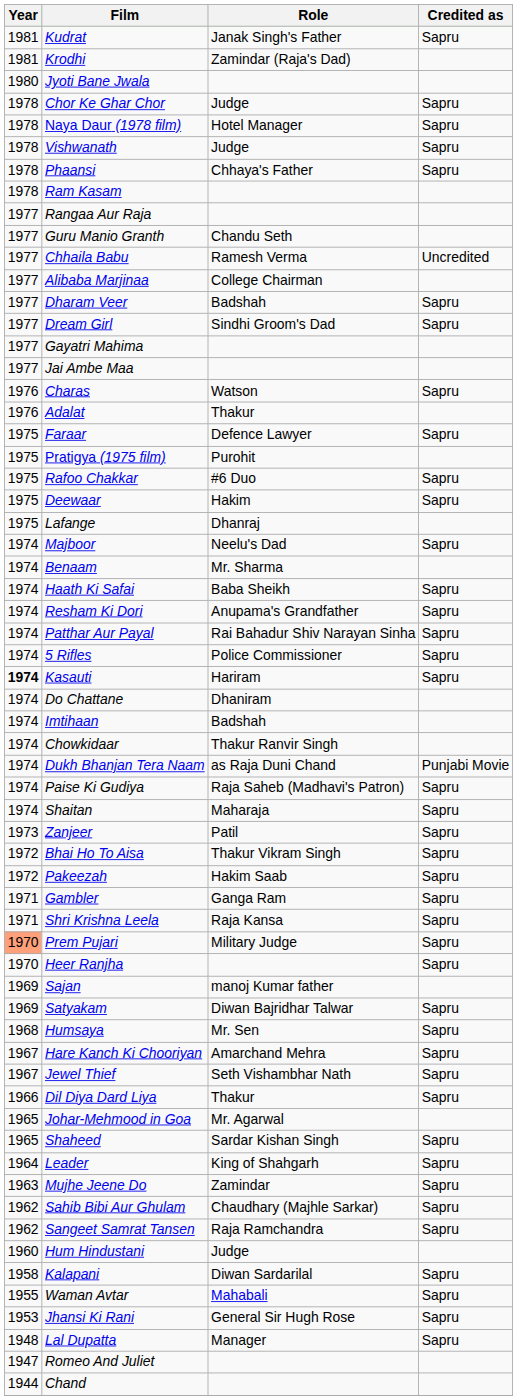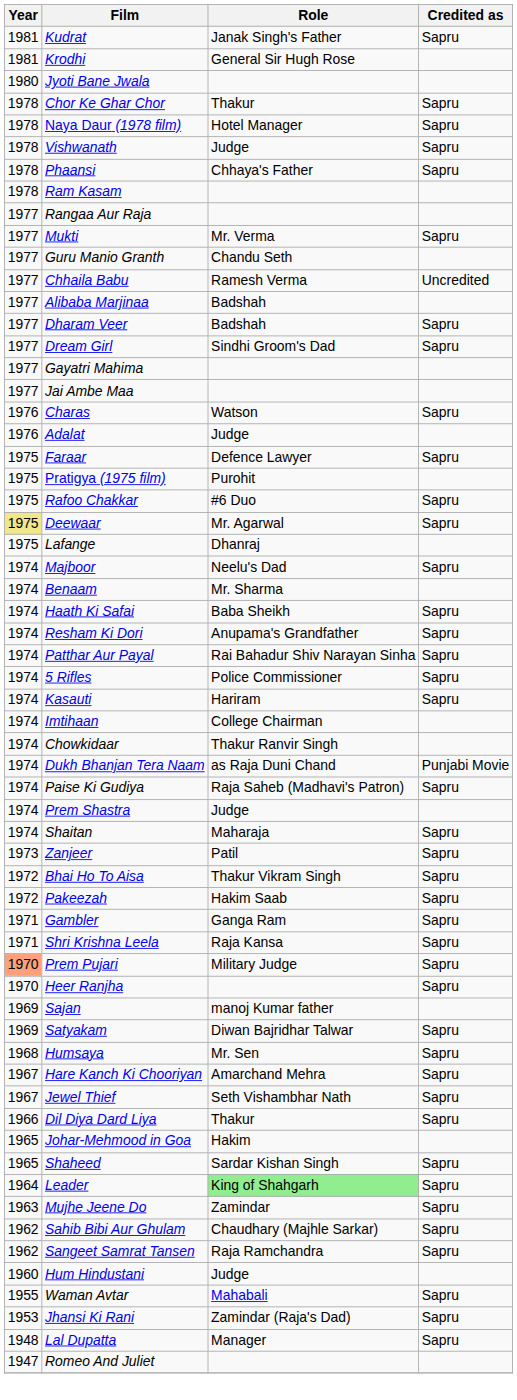Krodhi | Role: Zamindar (Raja's Dad) -> General Sir Hugh Rose
Chor Ke Ghar Chor | Role: Judge -> Thakur
+ row: 1977 | Mukti | Mr. Verma | Sapru
Alibaba Marjinaa | Role: College Chairman -> Badshah
Adalat | Role: Thakur -> Judge
Deewaar | Year: no background -> khaki background
Deewaar | Role: Hakim -> Mr. Agarwal
Kasauti | Year: bold -> normal
- row: 1974 | Do Chattane | Dhaniram
Imtihaan | Role: Badshah -> College Chairman
+ row: 1974 | Prem Shastra | Judge
Johar-Mehmood in Goa | Role: Mr. Agarwal -> Hakim
Leader | Role: no background -> lightgreen background
- row: 1958 | Kalapani | Diwan Sardarilal | Sapru
Jhansi Ki Rani | Role: General Sir Hugh Rose -> Zamindar (Raja's Dad)
- row: 1944 | Chand
